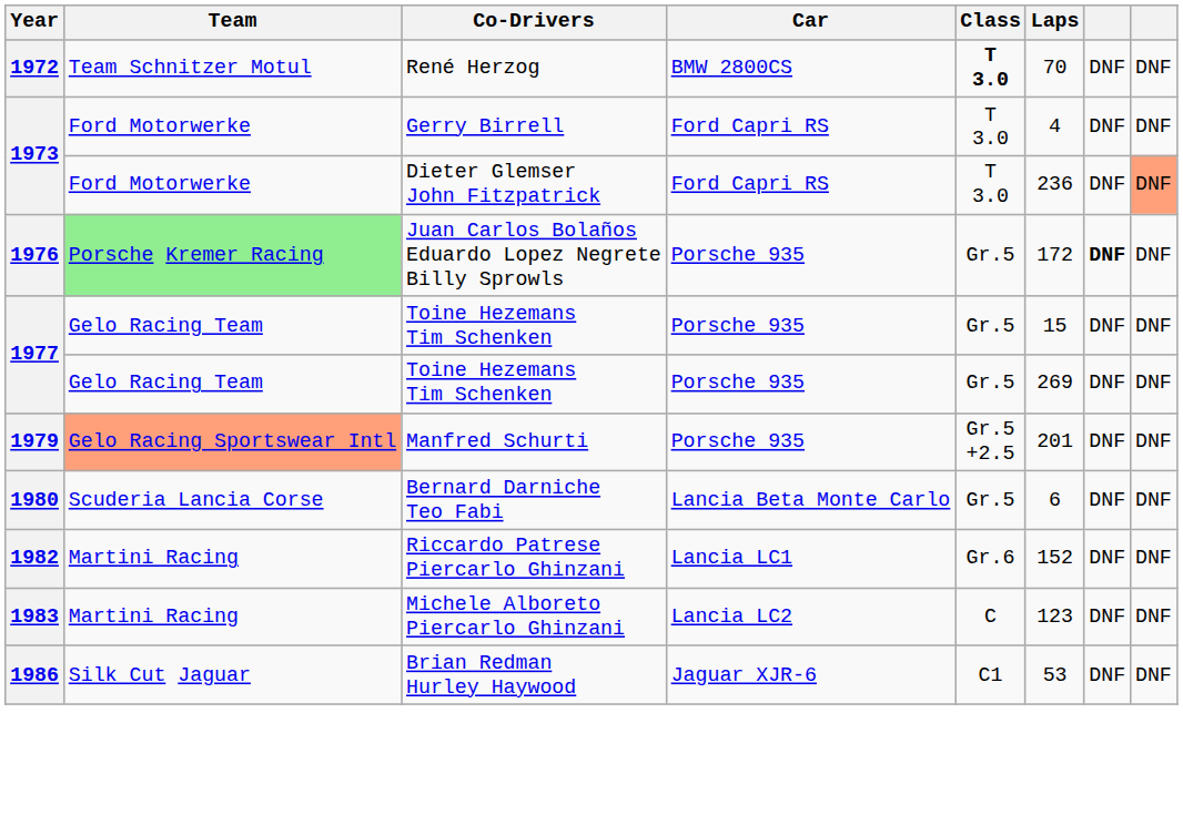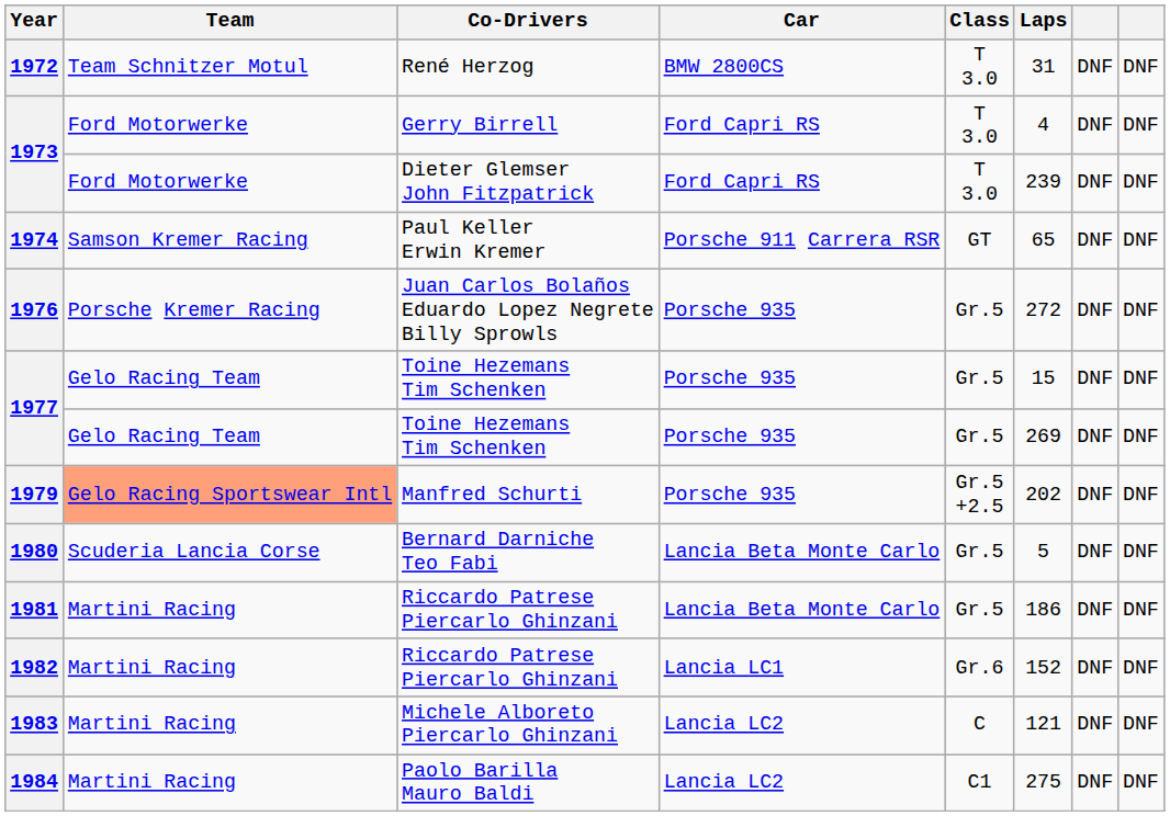1972 | Class: bold -> normal
1972 | Laps: 70 -> 31
1973 / Dieter Glemser John Fitzpatrick | Laps: 236 -> 239
1973 / Dieter Glemser John Fitzpatrick | column 8: lightsalmon background -> no background
+ row: 1974 | Samson Kremer Racing | Paul Keller Erwin Kremer | Porsche 911 Carrera RSR | GT | 65 | DNF | DNF
1976 | Team: lightgreen background -> no background
1976 | Laps: 172 -> 272
1976 | column 7: bold -> normal
1979 | Laps: 201 -> 202
1980 | Laps: 6 -> 5
+ row: 1981 | Martini Racing | Riccardo Patrese Piercarlo Ghinzani | Lancia Beta Monte Carlo | Gr.5 | 186 | DNF | DNF
1983 | Laps: 123 -> 121
+ row: 1984 | Martini Racing | Paolo Barilla Mauro Baldi | Lancia LC2 | C1 | 275 | DNF | DNF
- row: 1986 | Silk Cut Jaguar | Brian Redman Hurley Haywood | Jaguar XJR-6 | C1 | 53 | DNF | DNF
